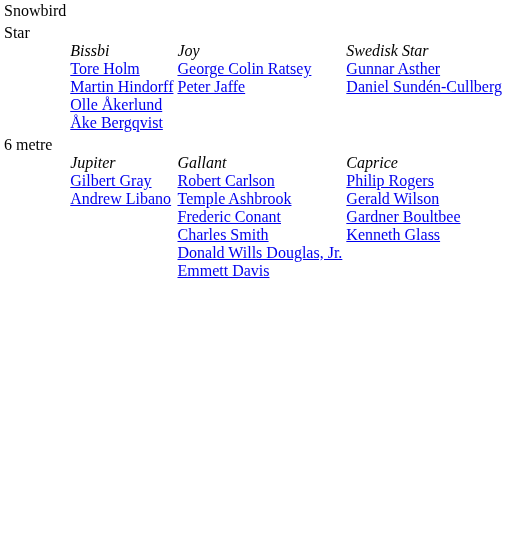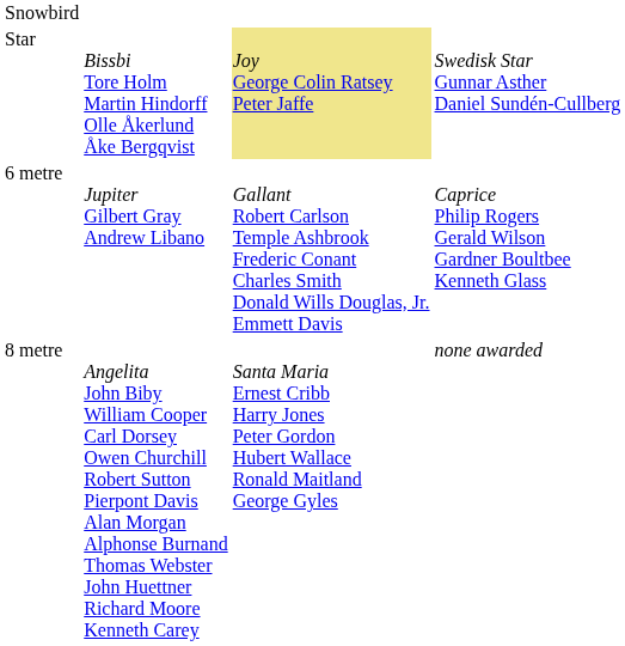Star | column 3: no background -> khaki background
+ row: 8 metre | Angelita John Biby William Cooper Carl Dorsey Owen Churchill Robert Sutton Pierpont Davis Alan Morgan Alphonse Burnand Thomas Webster John Huettner Richard Moore Kenneth Carey | Santa Maria Ernest Cribb Harry Jones Peter Gordon Hubert Wallace Ronald Maitland George Gyles | none awarded
